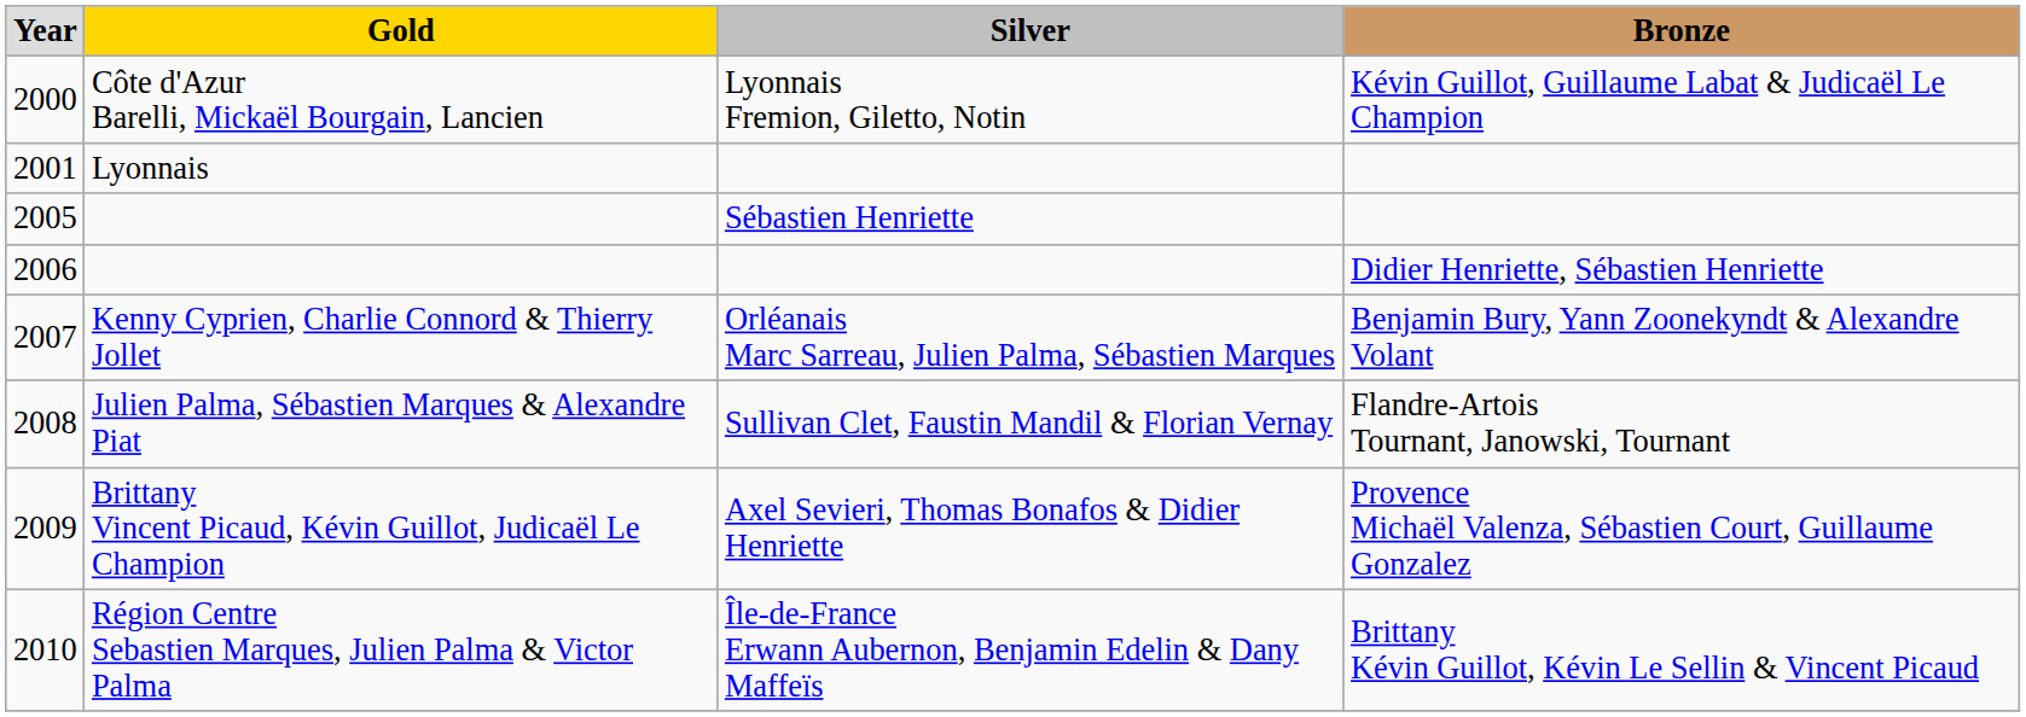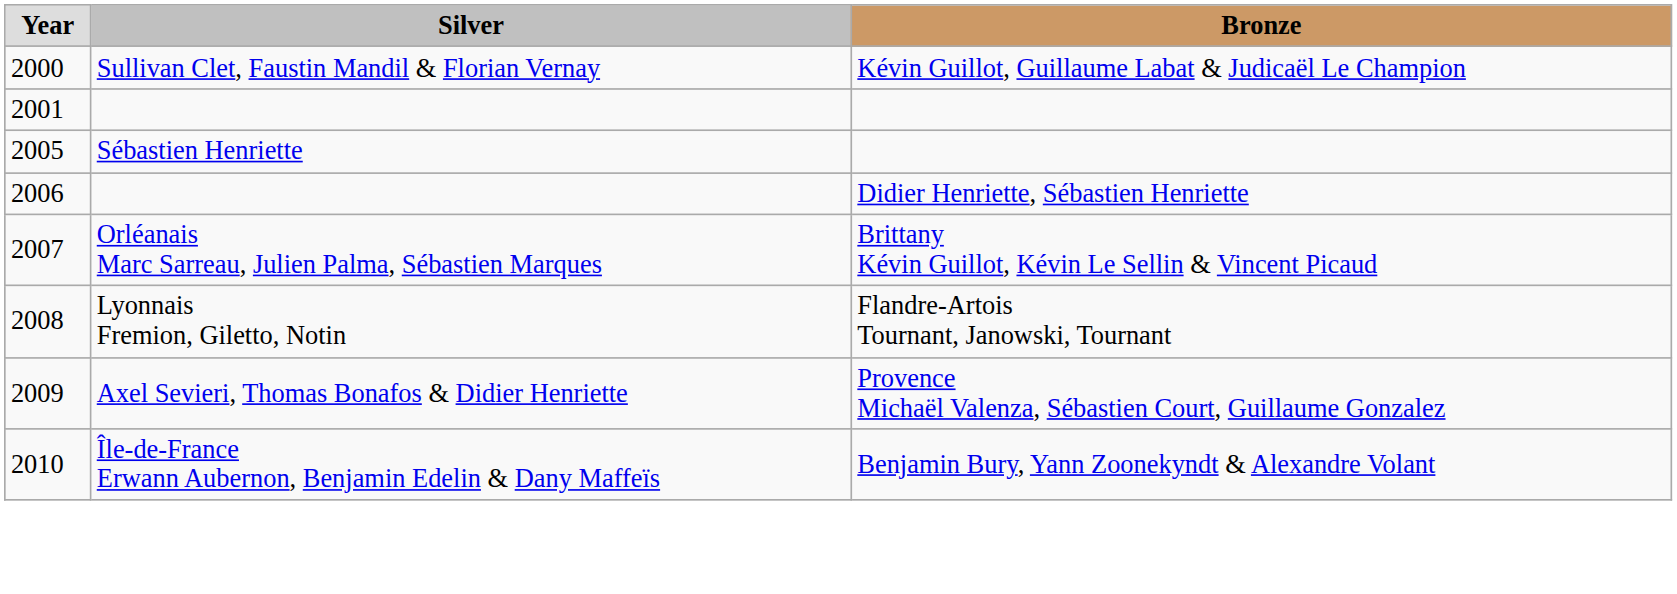- column: Gold | Côte d'Azur Barelli, Mickaël Bourgain, Lancien | Lyonnais | Kenny Cyprien, Charlie Connord & Thierry Jollet | Julien Palma, Sébastien Marques & Alexandre Piat | Brittany Vincent Picaud, Kévin Guillot, Judicaël Le Champion | Région Centre Sebastien Marques, Julien Palma & Victor Palma
2000 | Silver: Lyonnais Fremion, Giletto, Notin -> Sullivan Clet, Faustin Mandil & Florian Vernay
2007 | Bronze: Benjamin Bury, Yann Zoonekyndt & Alexandre Volant -> Brittany Kévin Guillot, Kévin Le Sellin & Vincent Picaud
2008 | Silver: Sullivan Clet, Faustin Mandil & Florian Vernay -> Lyonnais Fremion, Giletto, Notin
2010 | Bronze: Brittany Kévin Guillot, Kévin Le Sellin & Vincent Picaud -> Benjamin Bury, Yann Zoonekyndt & Alexandre Volant
